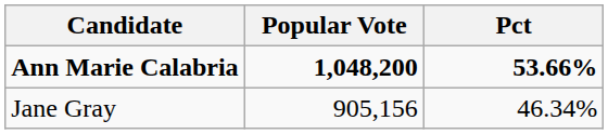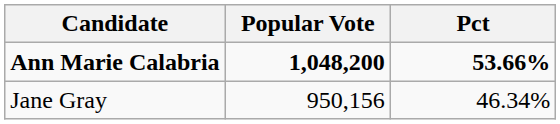Jane Gray | Popular Vote: 905,156 -> 950,156
